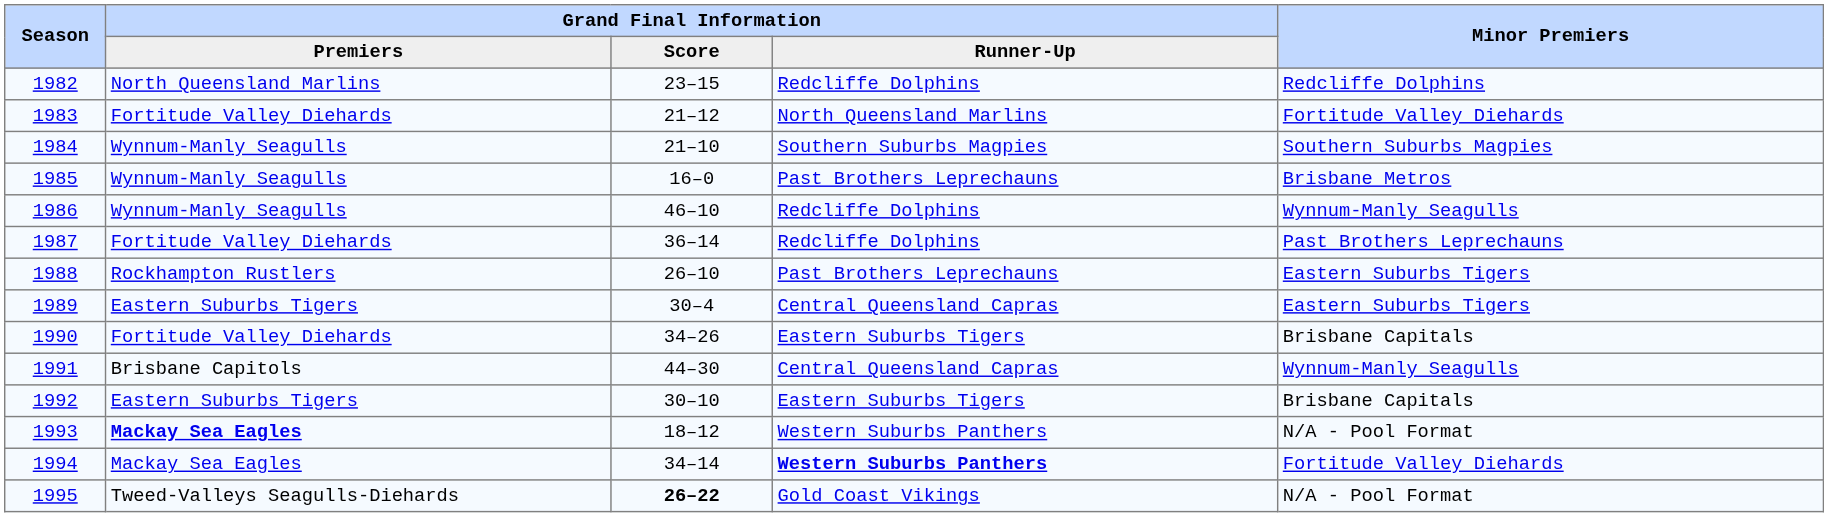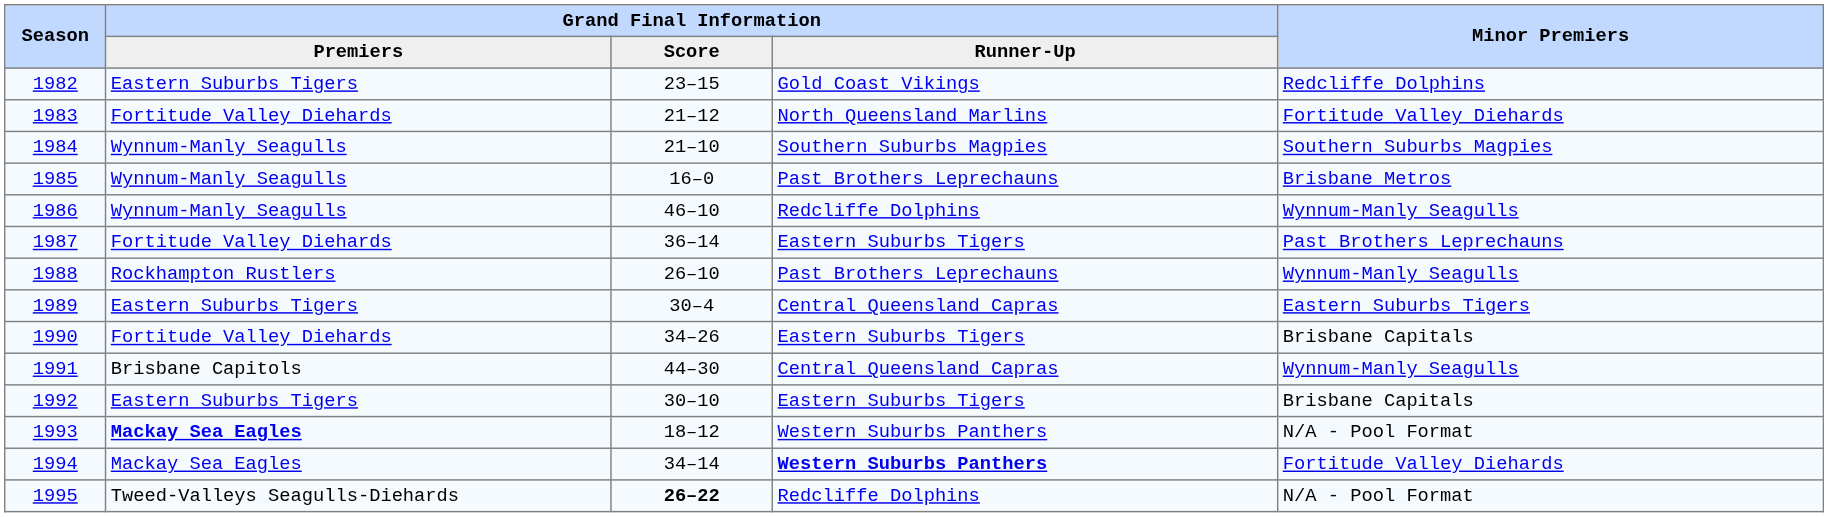1982 | Grand Final Information / Premiers: North Queensland Marlins -> Eastern Suburbs Tigers
1982 | Grand Final Information / Runner-Up: Redcliffe Dolphins -> Gold Coast Vikings
1987 | Grand Final Information / Runner-Up: Redcliffe Dolphins -> Eastern Suburbs Tigers
1988 | Minor Premiers: Eastern Suburbs Tigers -> Wynnum-Manly Seagulls
1995 | Grand Final Information / Runner-Up: Gold Coast Vikings -> Redcliffe Dolphins
